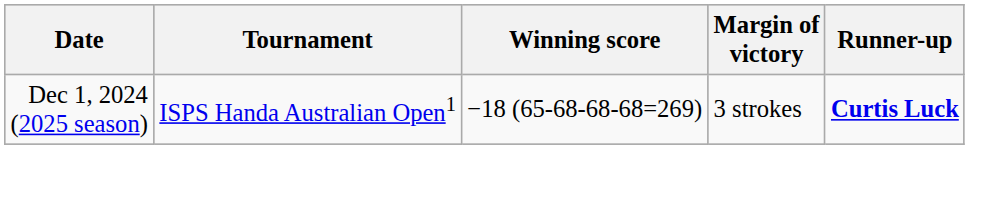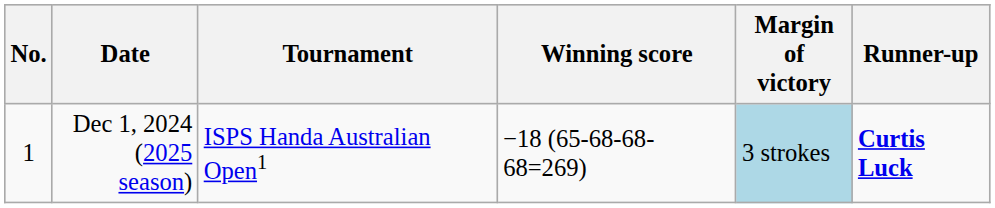+ column: No. | 1
Dec 1, 2024 (2025 season) | Margin of victory: no background -> lightblue background
